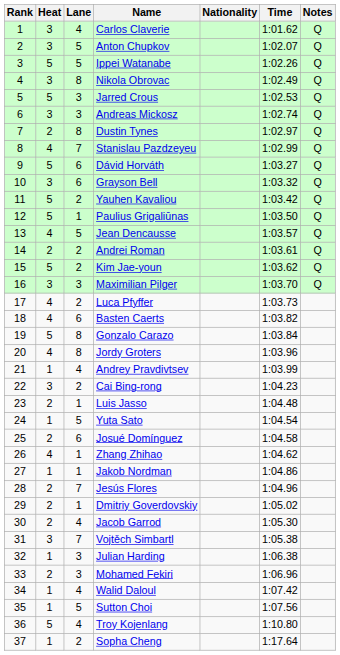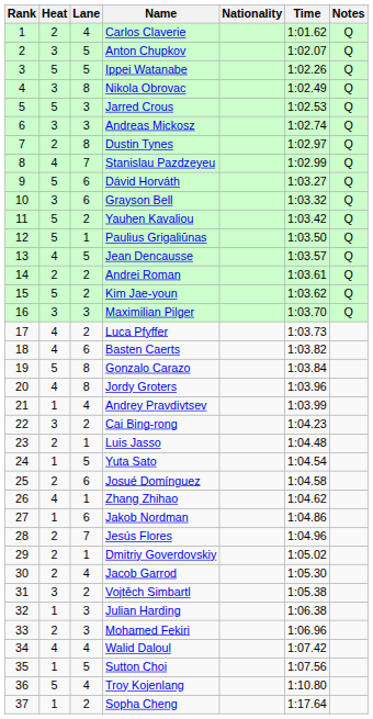Carlos Claverie | Heat: 3 -> 2
Jakob Nordman | Lane: 1 -> 6
Vojtěch Simbartl | Lane: 7 -> 2
Walid Daloul | Heat: 1 -> 4
